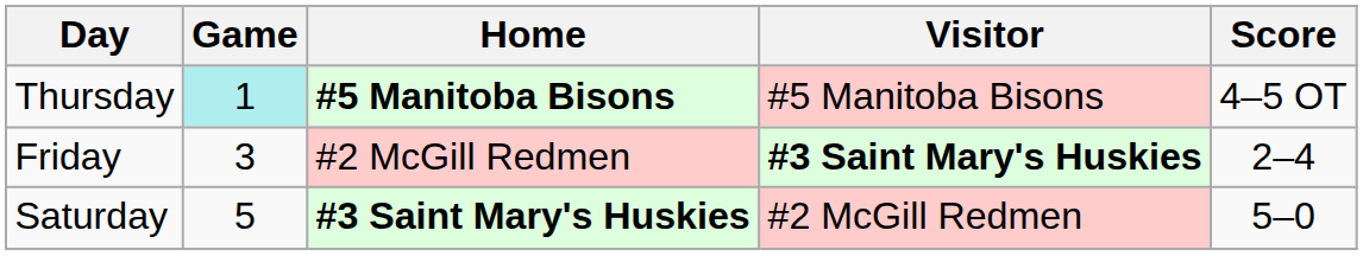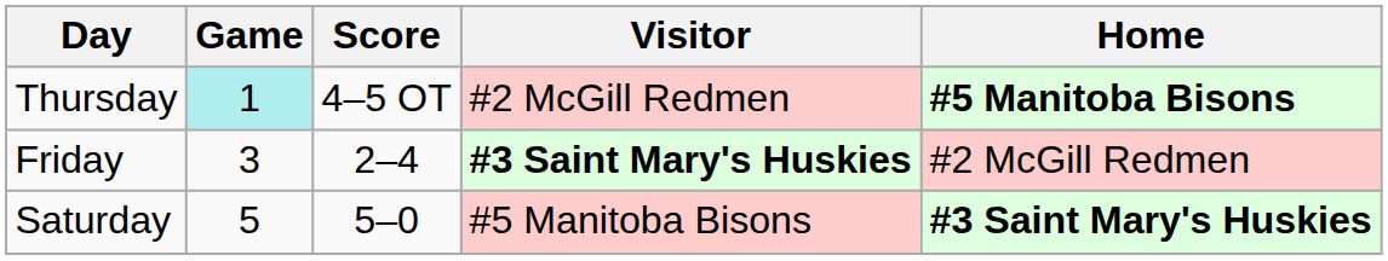columns swapped: Home <-> Score
Thursday | Visitor: #5 Manitoba Bisons -> #2 McGill Redmen
Saturday | Visitor: #2 McGill Redmen -> #5 Manitoba Bisons
